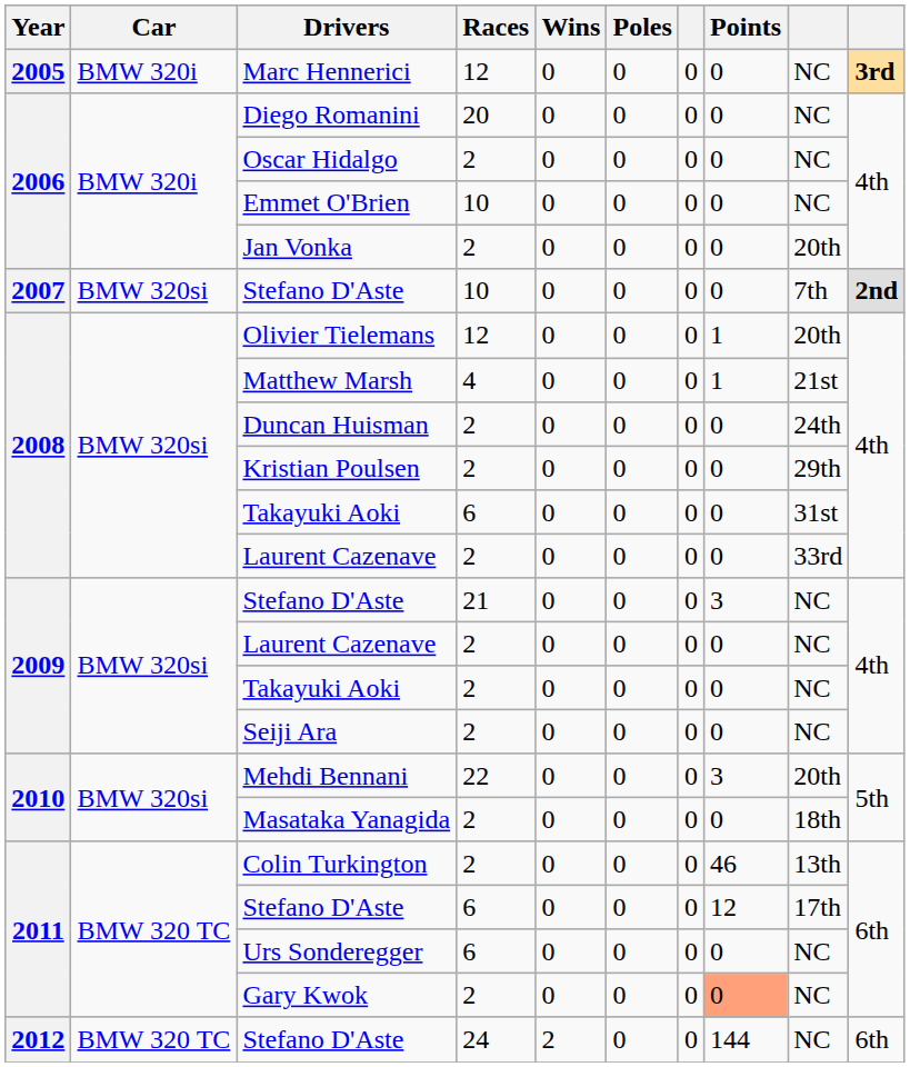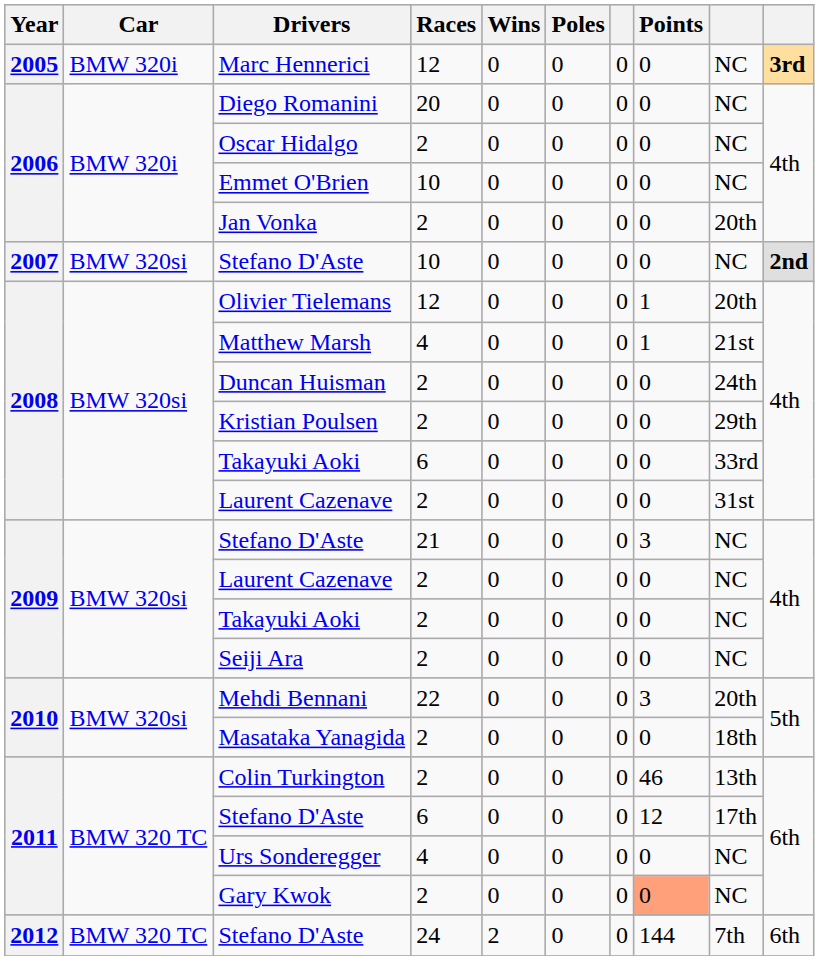2007 / Stefano D'Aste | column 9: 7th -> NC
2008 / Takayuki Aoki | column 9: 31st -> 33rd
2008 / Laurent Cazenave | column 9: 33rd -> 31st
Urs Sonderegger | Races: 6 -> 4
2012 / Stefano D'Aste | column 9: NC -> 7th
